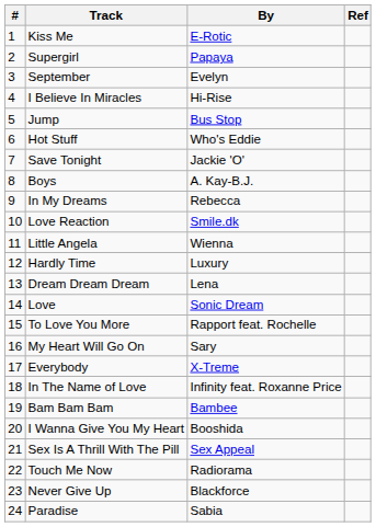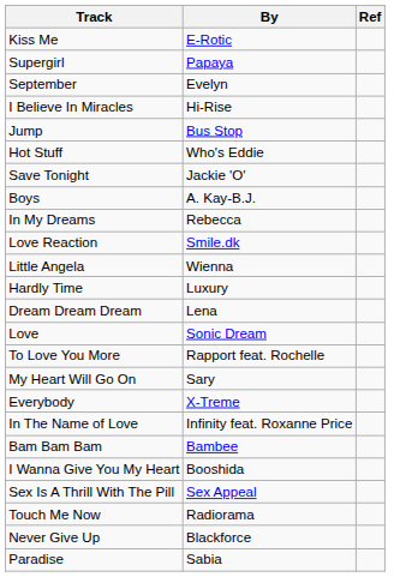- column: # | 1 | 2 | 3 | 4 | 5 | 6 | 7 | 8 | 9 | 10 | 11 | 12 | 13 | 14 | 15 | 16 | 17 | 18 | 19 | 20 | 21 | 22 | 23 | 24
